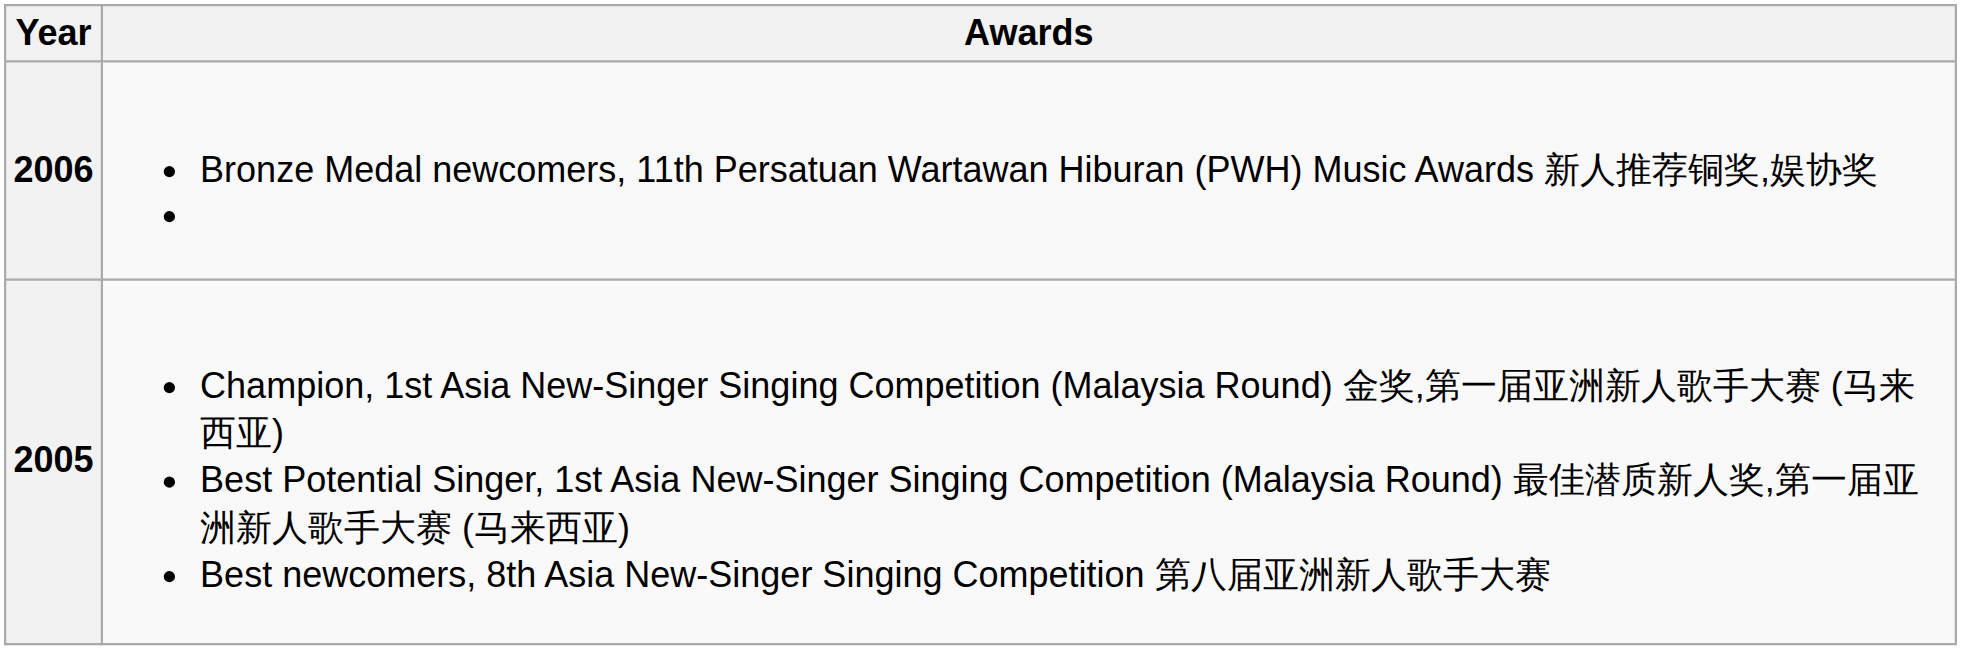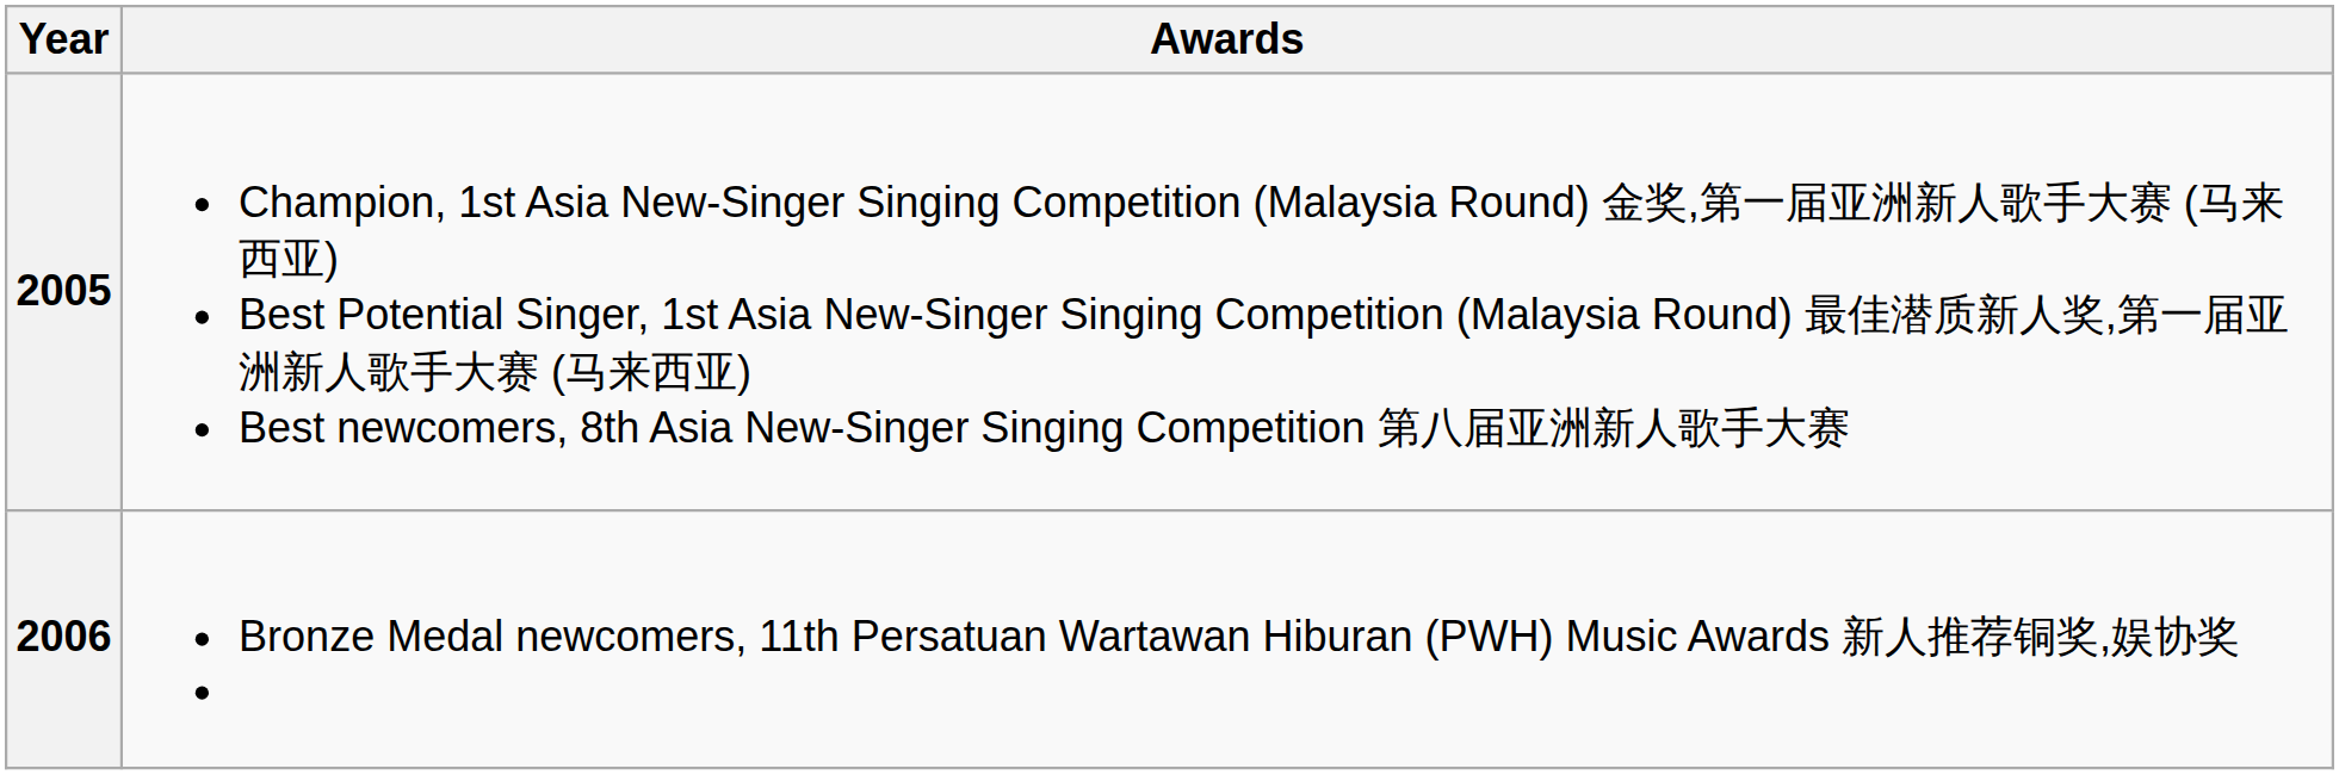rows swapped: 2005 <-> 2006
